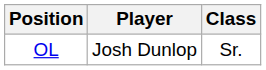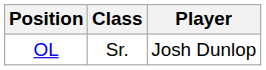columns swapped: Player <-> Class
